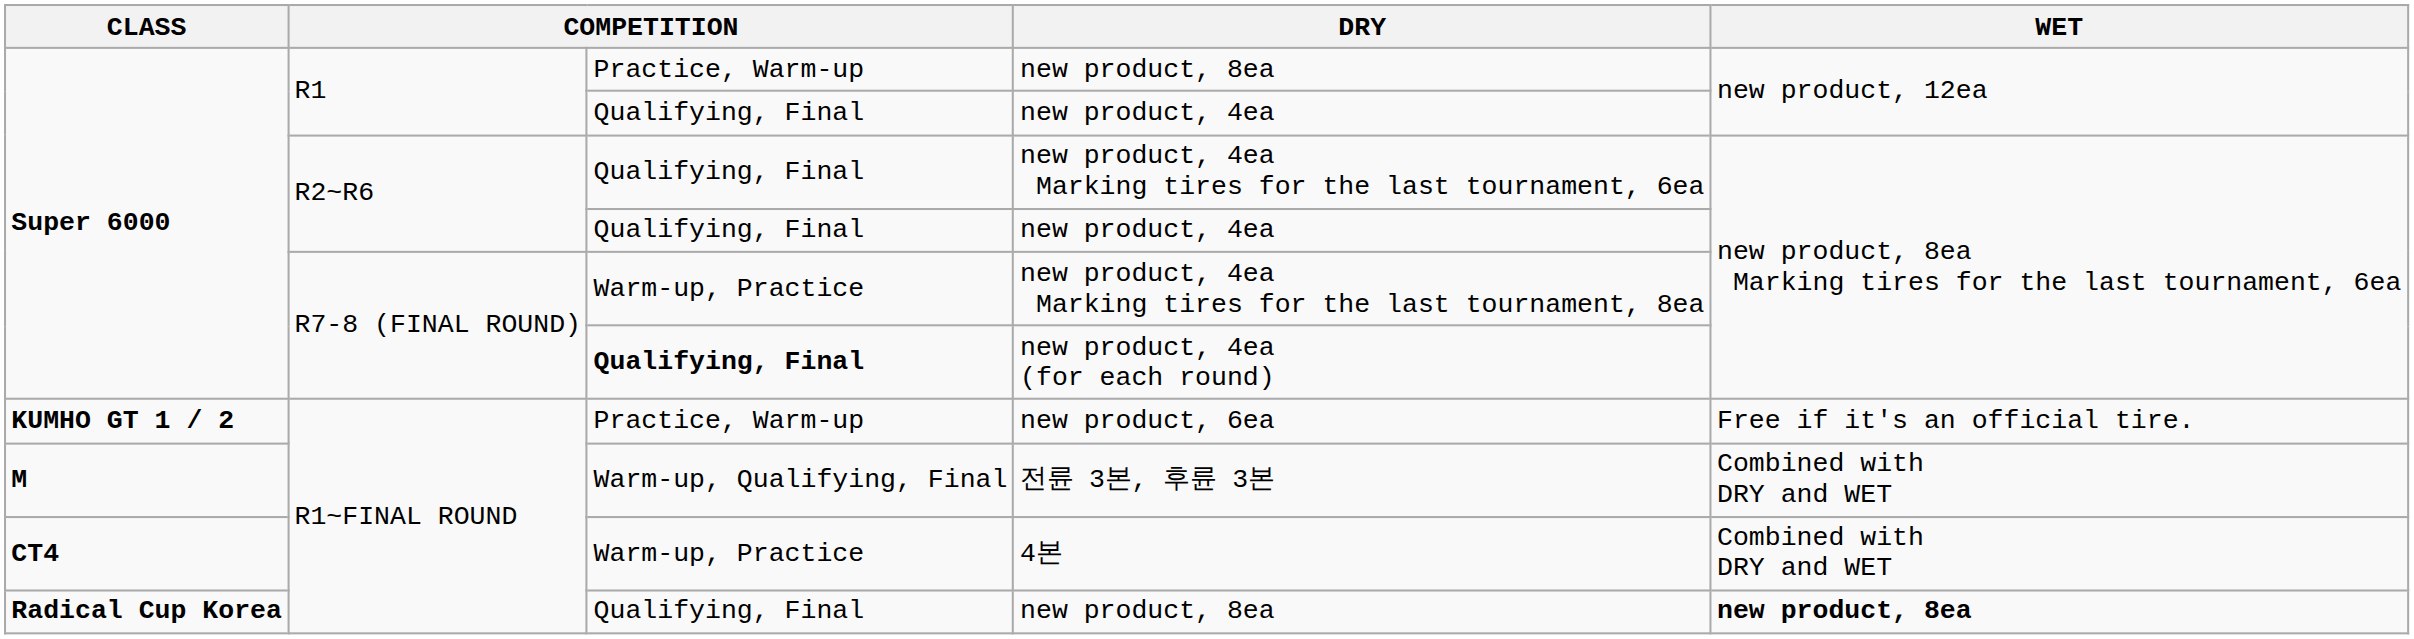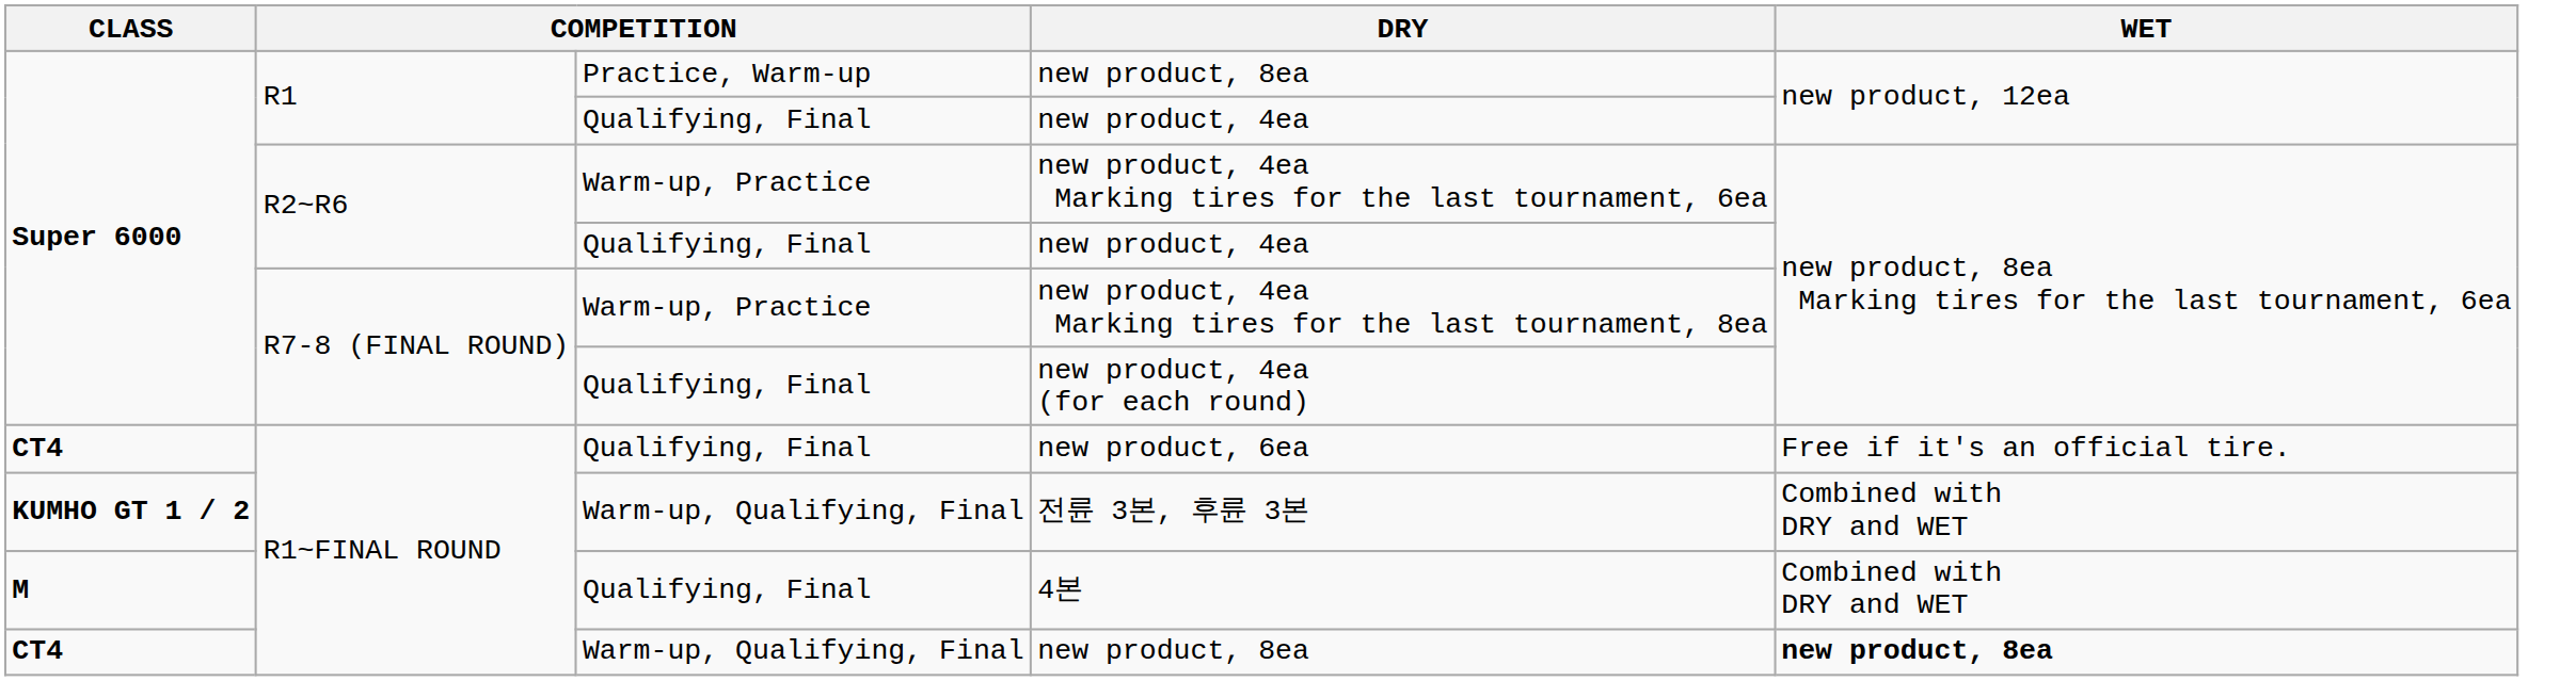new product, 4ea Marking tires for the last tournament, 6ea | column 3: Qualifying, Final -> Warm-up, Practice
new product, 4ea (for each round) | column 3: bold -> normal
new product, 6ea | CLASS: KUMHO GT 1 / 2 -> CT4
new product, 6ea | column 3: Practice, Warm-up -> Qualifying, Final
전륜 3본, 후륜 3본 | CLASS: M -> KUMHO GT 1 / 2
4본 | CLASS: CT4 -> M
4본 | column 3: Warm-up, Practice -> Qualifying, Final
R1~FINAL ROUND / new product, 8ea | CLASS: Radical Cup Korea -> CT4
R1~FINAL ROUND / new product, 8ea | column 3: Qualifying, Final -> Warm-up, Qualifying, Final
